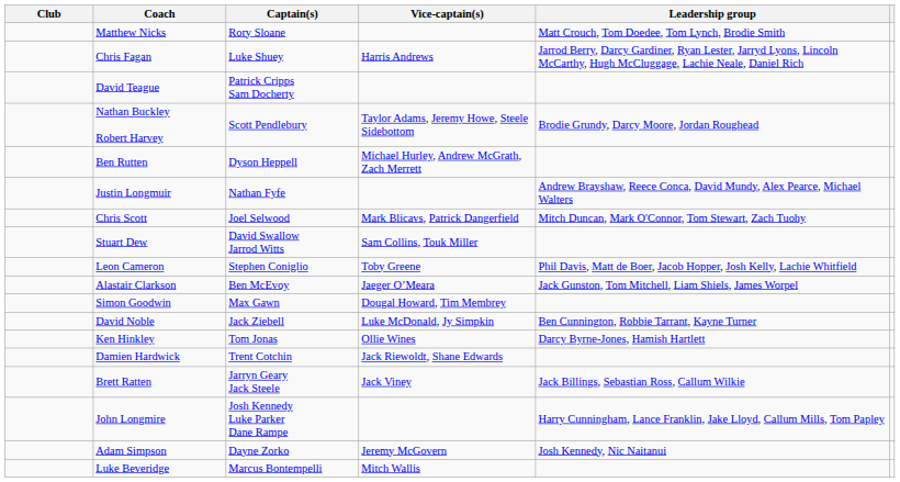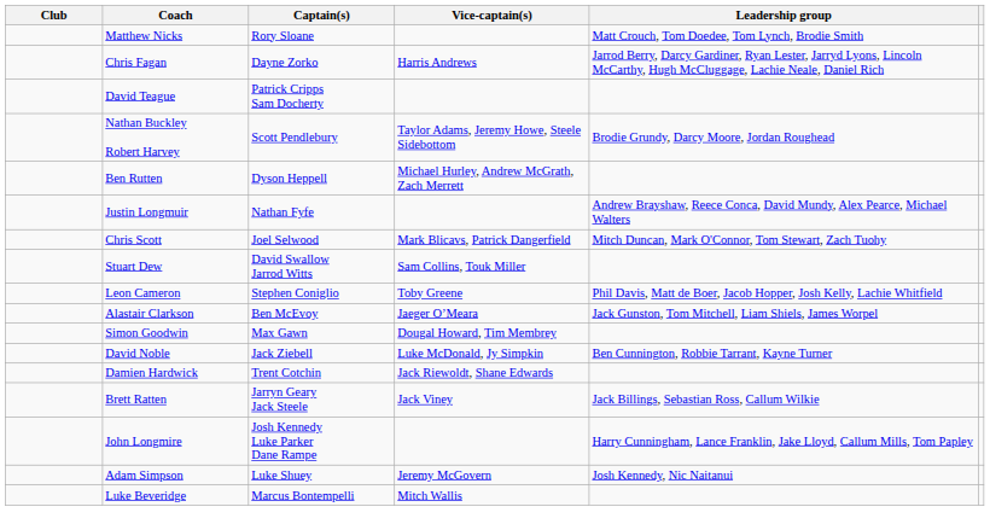Chris Fagan | Captain(s): Luke Shuey -> Dayne Zorko
- row: Ken Hinkley | Tom Jonas | Ollie Wines | Darcy Byrne-Jones, Hamish Hartlett
Adam Simpson | Captain(s): Dayne Zorko -> Luke Shuey
